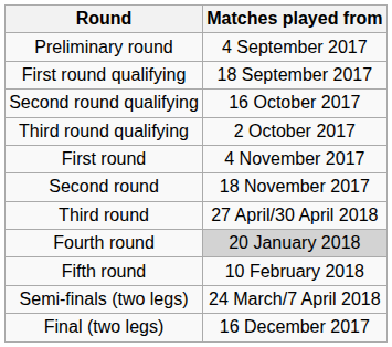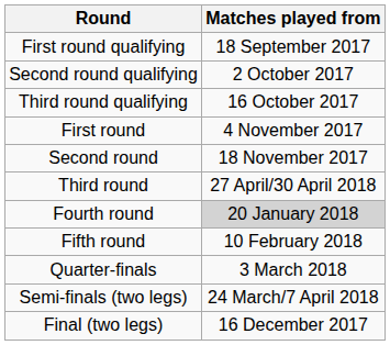- row: Preliminary round | 4 September 2017
Second round qualifying | Matches played from: 16 October 2017 -> 2 October 2017
Third round qualifying | Matches played from: 2 October 2017 -> 16 October 2017
+ row: Quarter-finals | 3 March 2018
